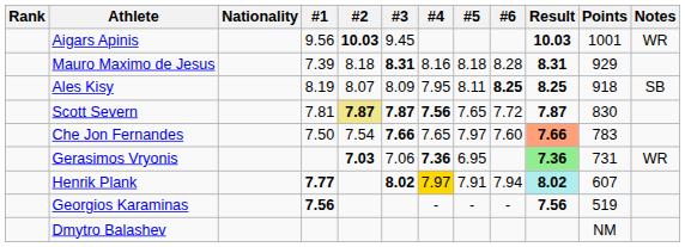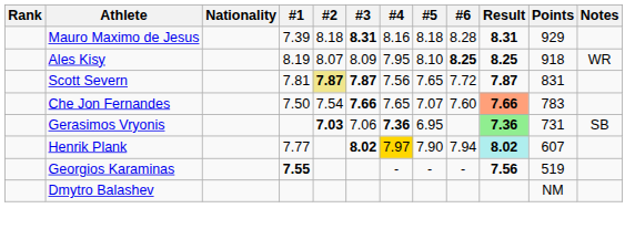- row: Aigars Apinis | 9.56 | 10.03 | 9.45 | 10.03 | 1001 | WR
Ales Kisy | #5: 8.11 -> 8.10
Ales Kisy | Notes: SB -> WR
Scott Severn | #4: bold -> normal
Scott Severn | Points: 830 -> 831
Che Jon Fernandes | #5: 7.97 -> 7.07
Gerasimos Vryonis | Notes: WR -> SB
Henrik Plank | #1: bold -> normal
Henrik Plank | #5: 7.91 -> 7.90
Georgios Karaminas | #1: 7.56 -> 7.55
